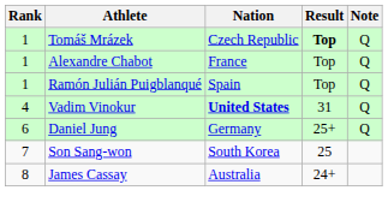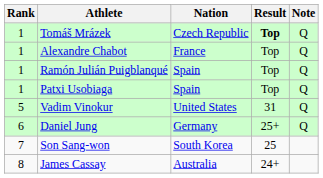+ row: 1 | Patxi Usobiaga | Spain | Top | Q
Vadim Vinokur | Rank: 4 -> 5
Vadim Vinokur | Nation: bold -> normal
